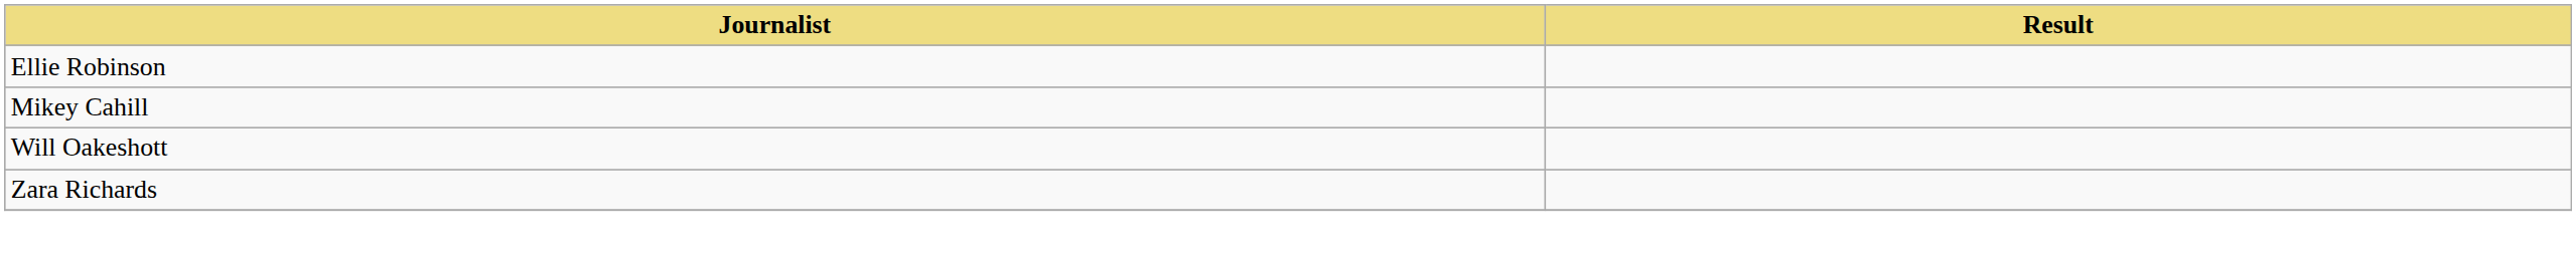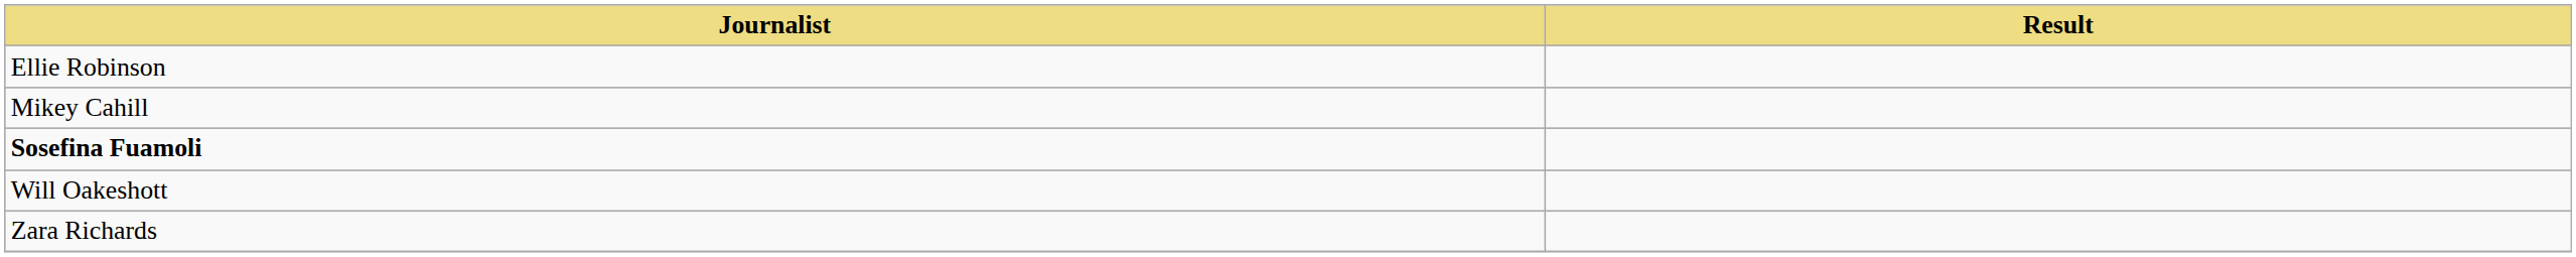+ row: Sosefina Fuamoli
